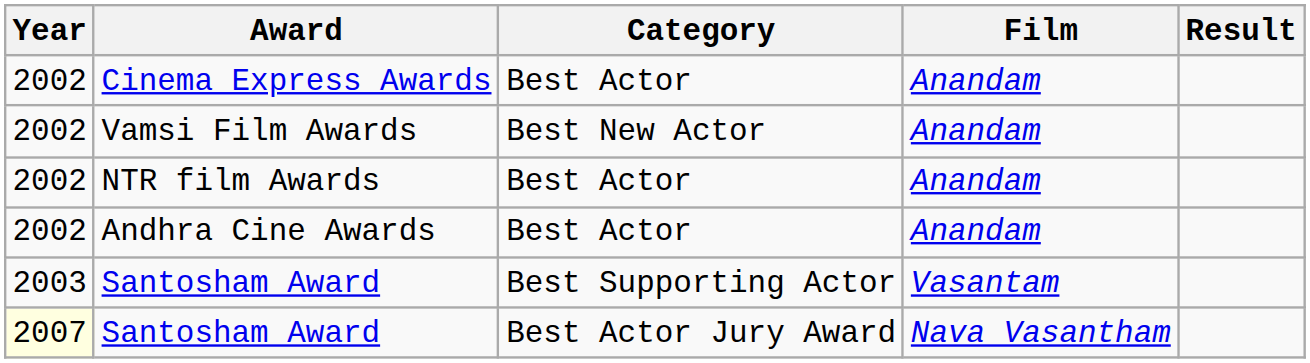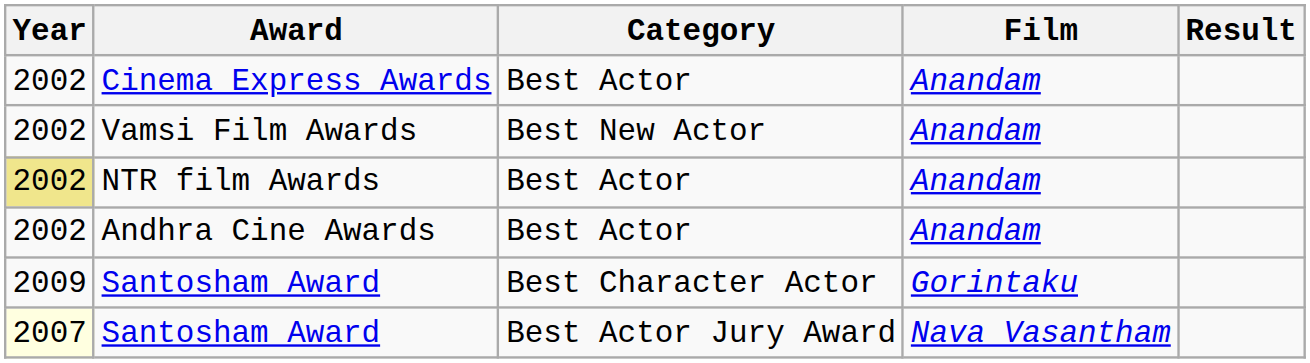NTR film Awards | Year: no background -> khaki background
- row: 2003 | Santosham Award | Best Supporting Actor | Vasantam
+ row: 2009 | Santosham Award | Best Character Actor | Gorintaku
